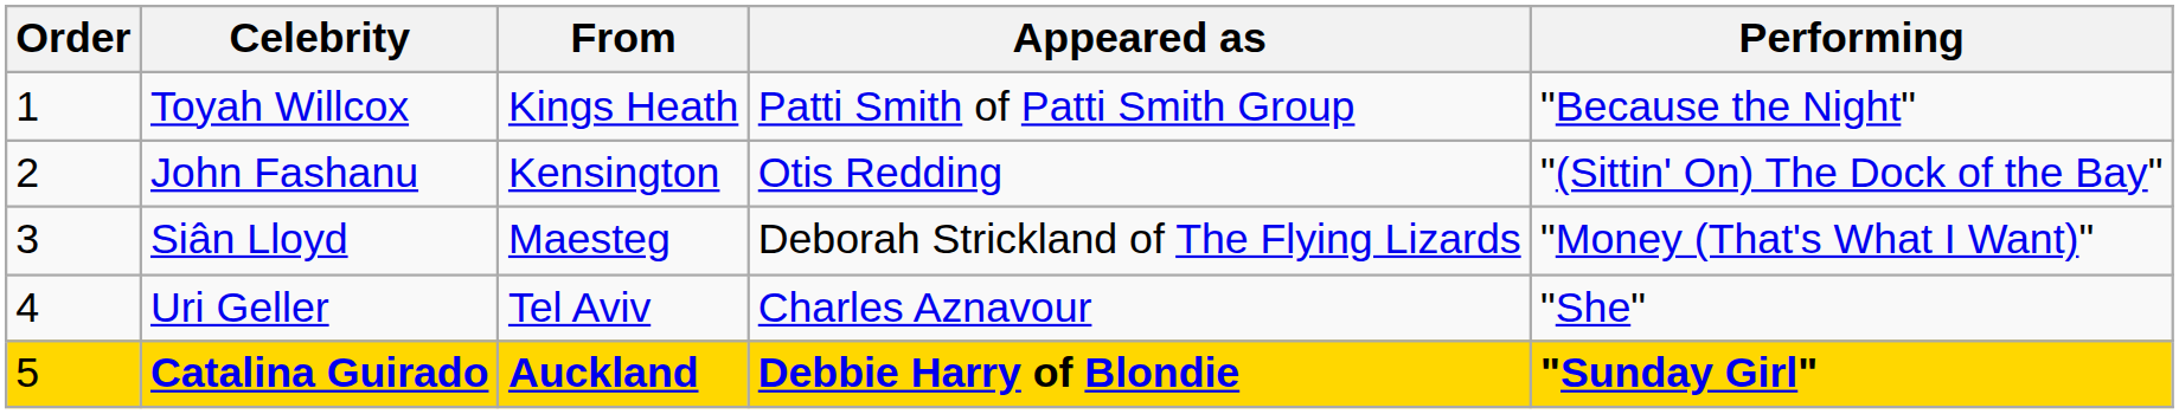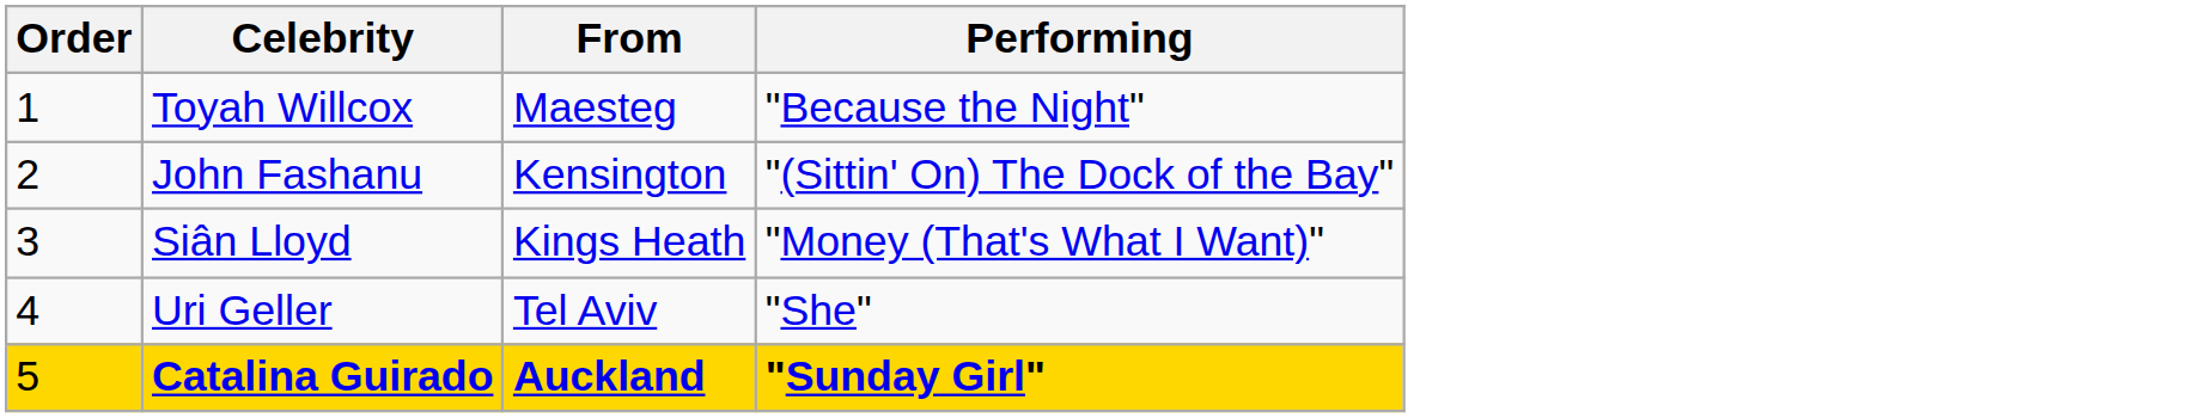- column: Appeared as | Patti Smith of Patti Smith Group | Otis Redding | Deborah Strickland of The Flying Lizards | Charles Aznavour | Debbie Harry of Blondie
Toyah Willcox | From: Kings Heath -> Maesteg
Siân Lloyd | From: Maesteg -> Kings Heath
